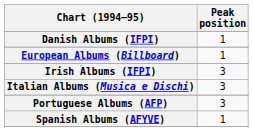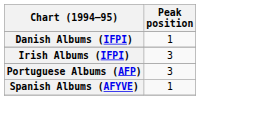- row: European Albums (Billboard) | 1
- row: Italian Albums (Musica e Dischi) | 3
